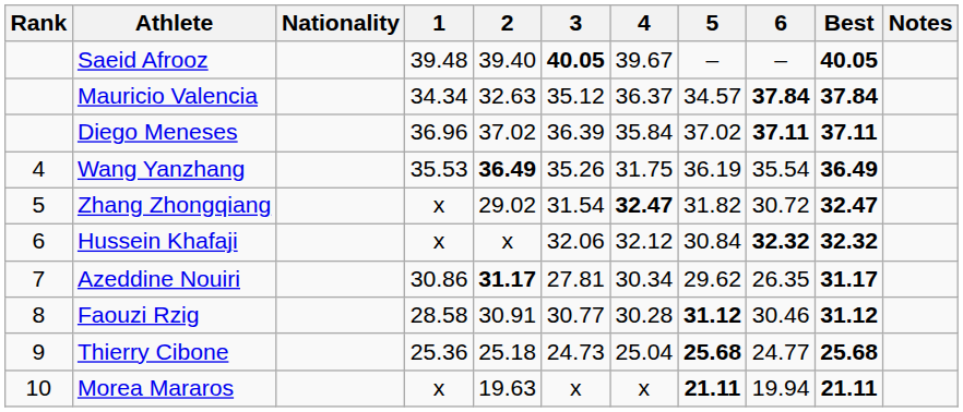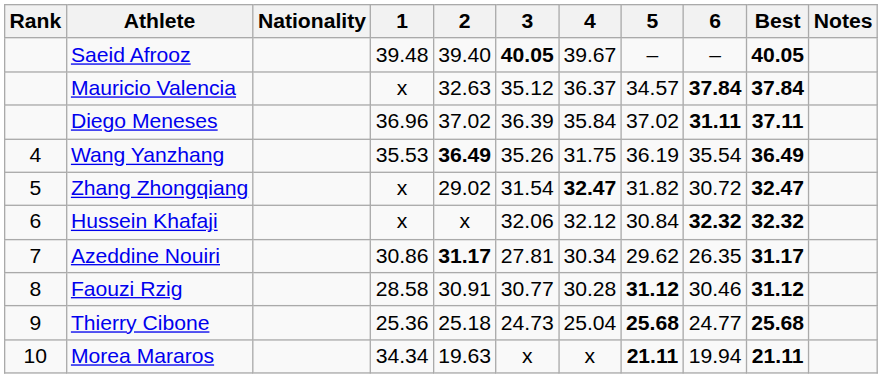Mauricio Valencia | 1: 34.34 -> x
Diego Meneses | 6: 37.11 -> 31.11
Morea Mararos | 1: x -> 34.34
